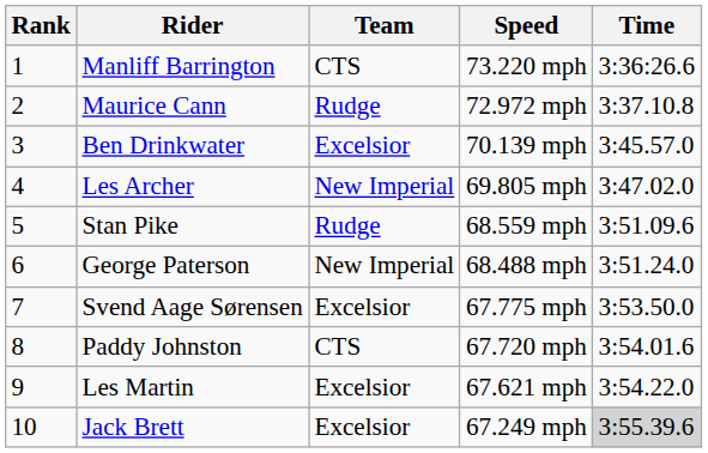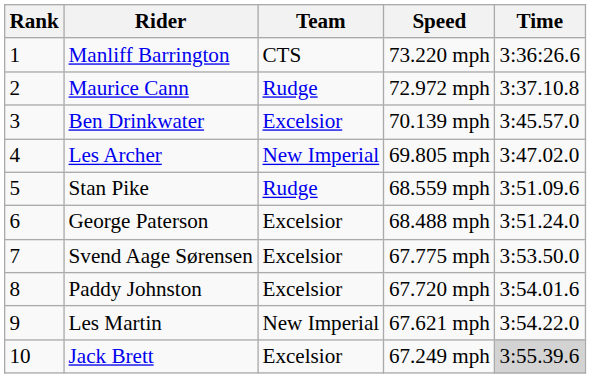George Paterson | Team: New Imperial -> Excelsior
Paddy Johnston | Team: CTS -> Excelsior
Les Martin | Team: Excelsior -> New Imperial
